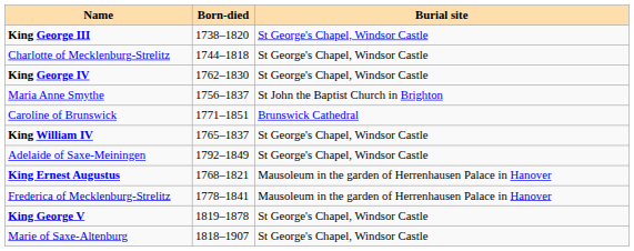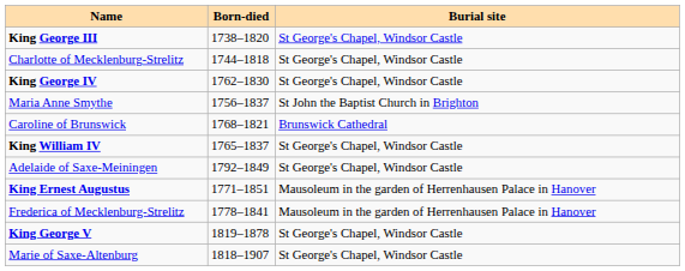Caroline of Brunswick | Born-died: 1771–1851 -> 1768–1821
King Ernest Augustus | Born-died: 1768–1821 -> 1771–1851
